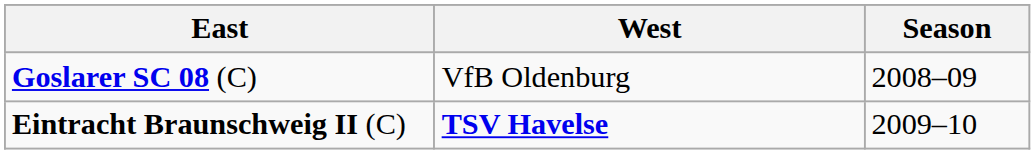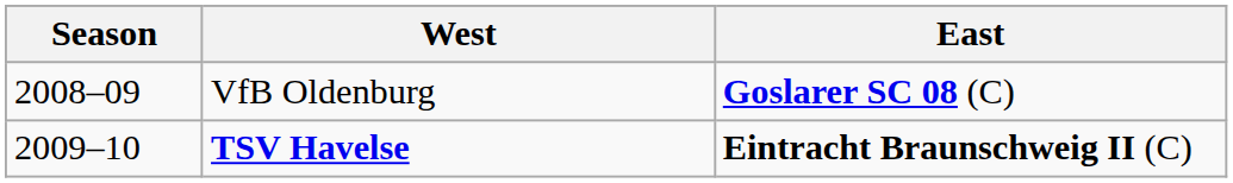columns swapped: Season <-> East
